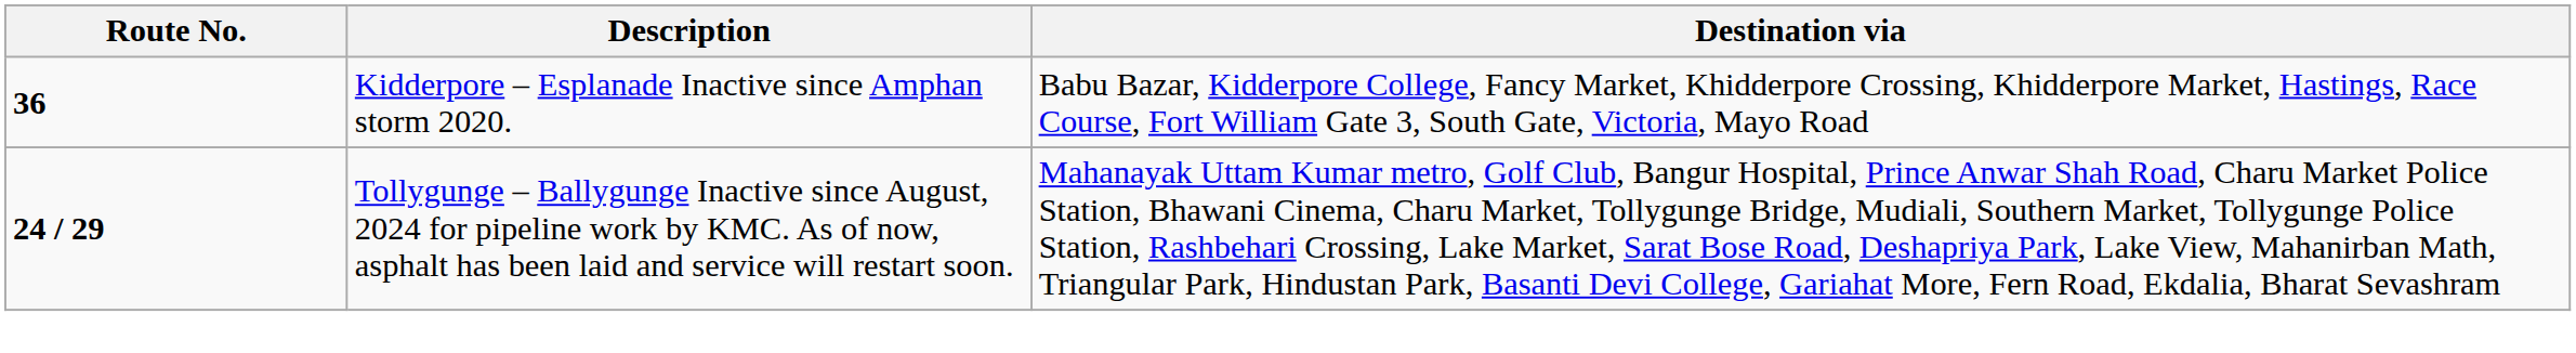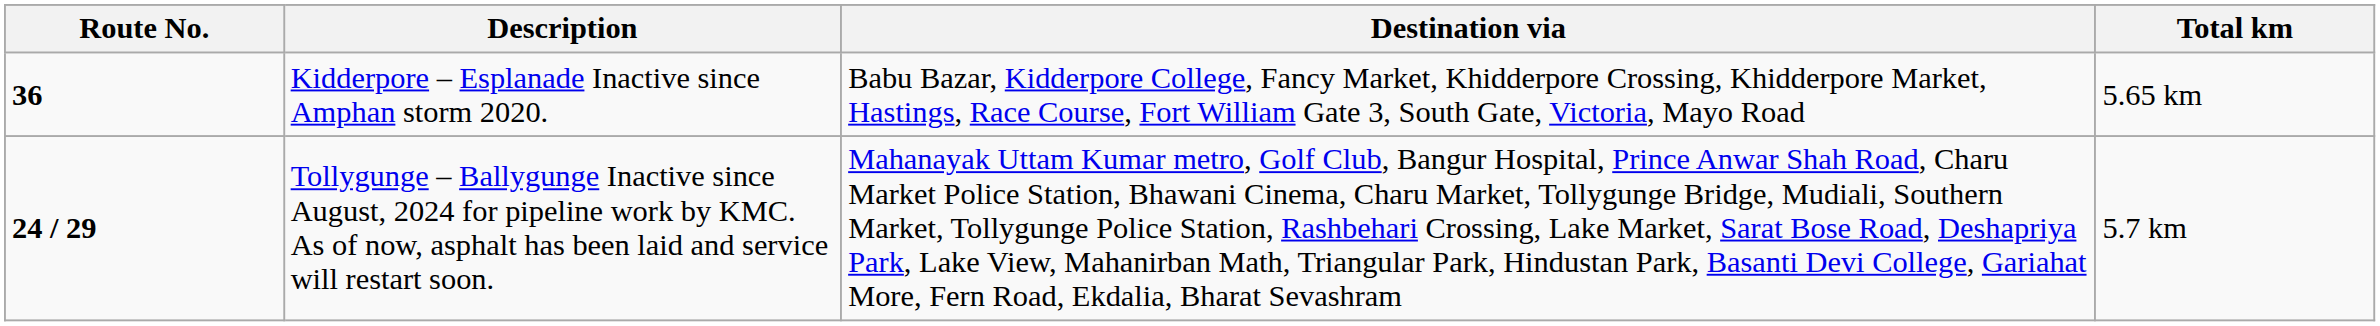+ column: Total km | 5.65 km | 5.7 km
